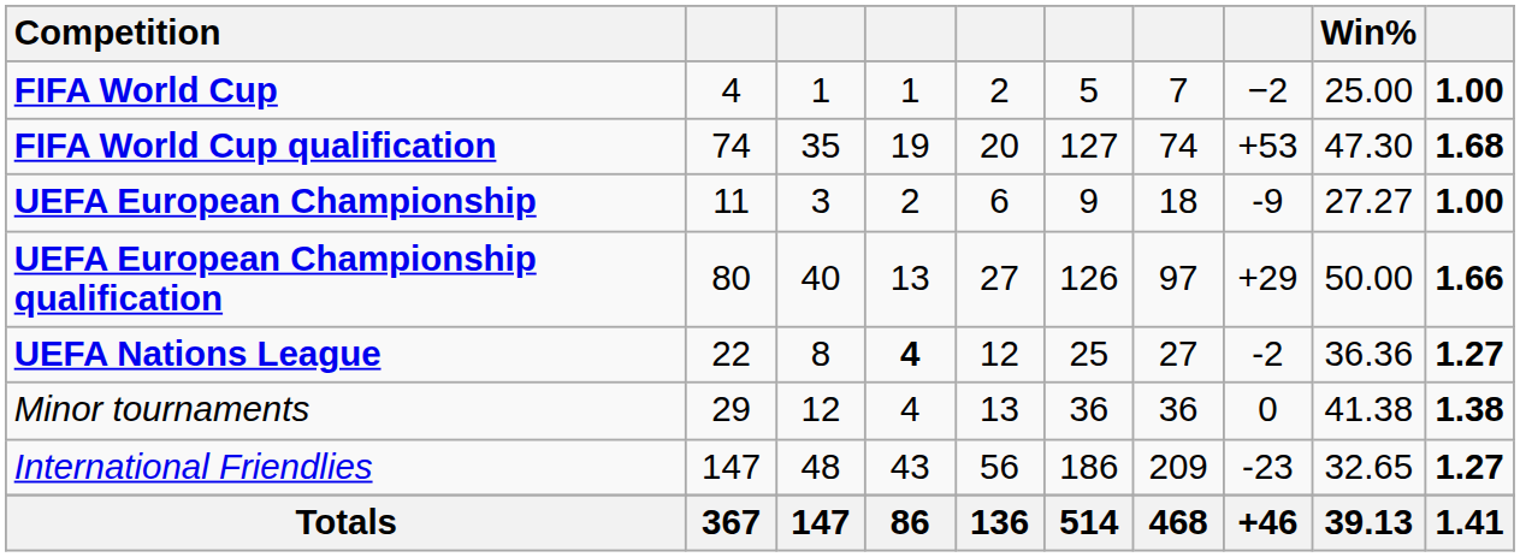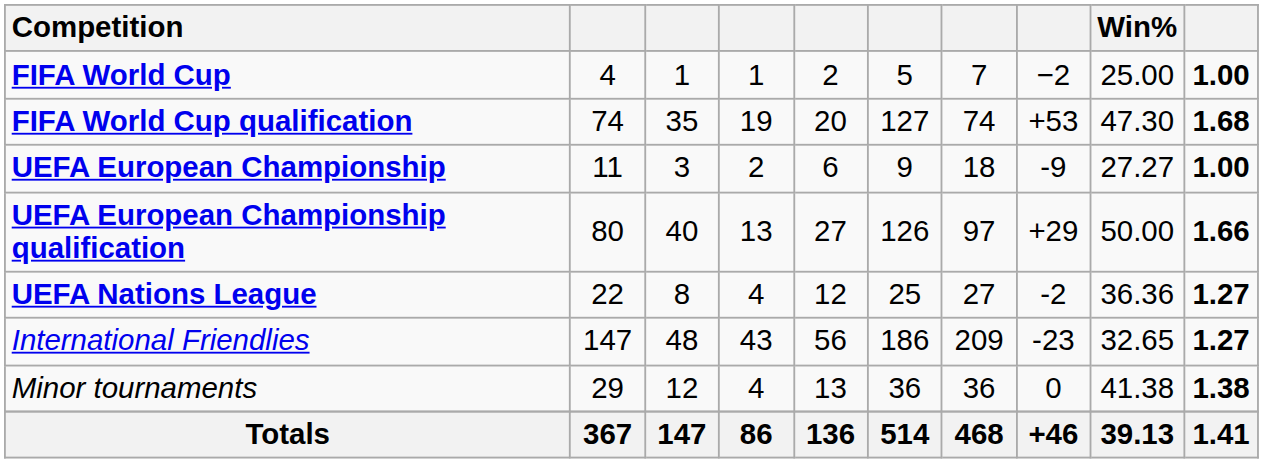UEFA Nations League | column 4: bold -> normal
rows swapped: International Friendlies <-> Minor tournaments
